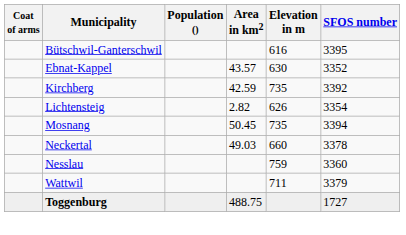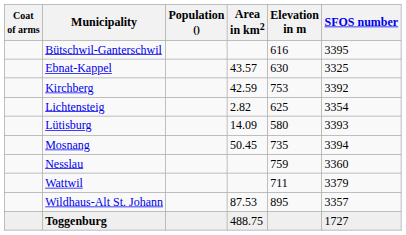Ebnat-Kappel | SFOS number: 3352 -> 3325
Kirchberg | Elevation in m: 735 -> 753
Lichtensteig | Elevation in m: 626 -> 625
+ row: Lütisburg | 14.09 | 580 | 3393
- row: Neckertal | 49.03 | 660 | 3378
+ row: Wildhaus-Alt St. Johann | 87.53 | 895 | 3357
